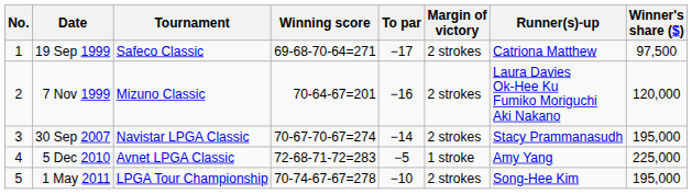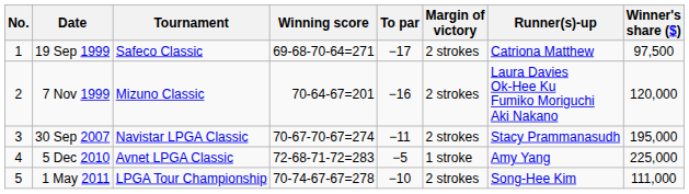30 Sep 2007 | To par: −14 -> −11
1 May 2011 | Winner's share ($): 195,000 -> 111,000
